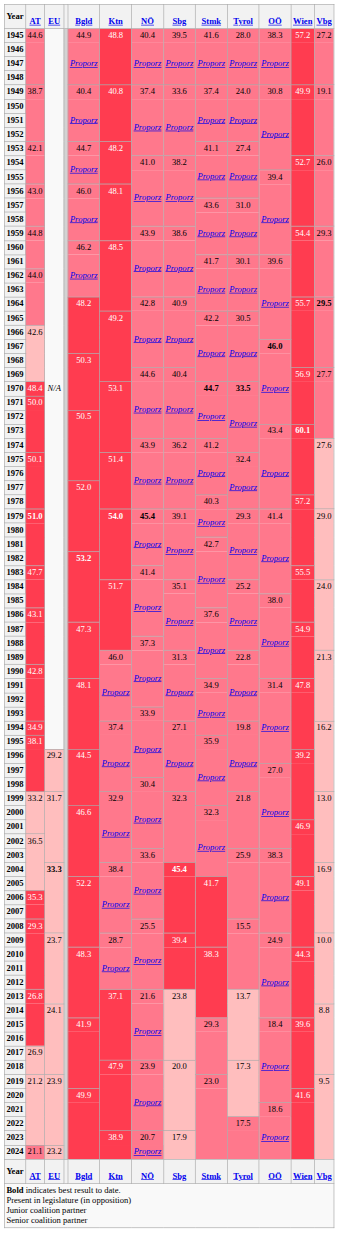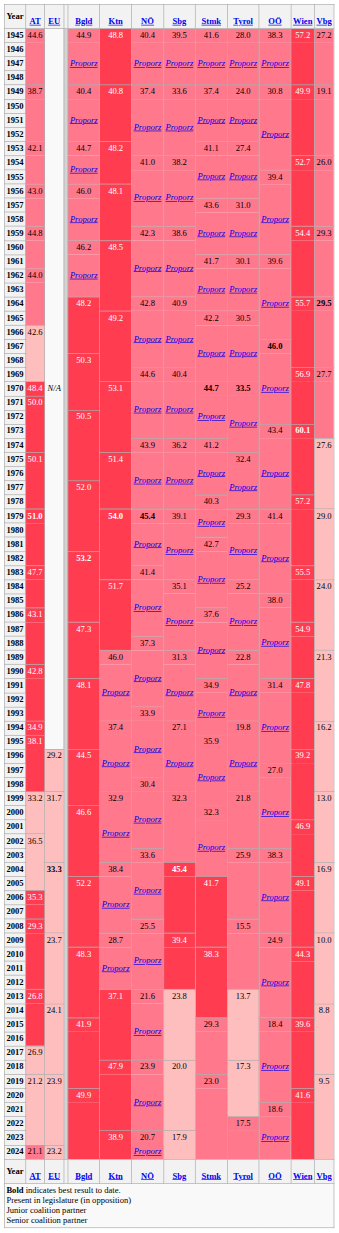1959 | NÖ: 43.9 -> 42.3
